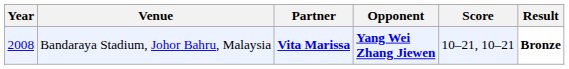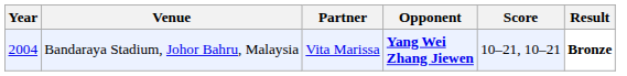Bandaraya Stadium, Johor Bahru, Malaysia | Year: 2008 -> 2004
Bandaraya Stadium, Johor Bahru, Malaysia | Partner: bold -> normal
